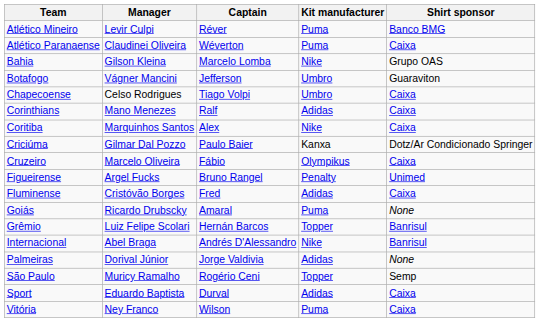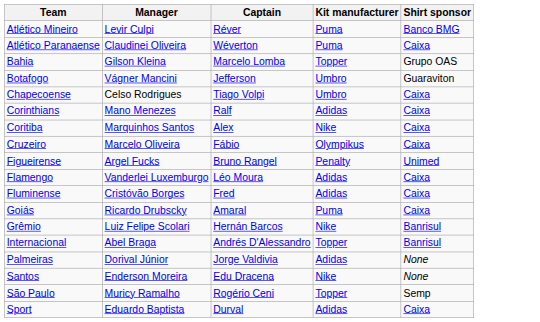Bahia | Kit manufacturer: Nike -> Topper
- row: Criciúma | Gilmar Dal Pozzo | Paulo Baier | Kanxa | Dotz/Ar Condicionado Springer
+ row: Flamengo | Vanderlei Luxemburgo | Léo Moura | Adidas | Caixa
Goiás | Shirt sponsor: None -> Caixa
Grêmio | Kit manufacturer: Topper -> Nike
Internacional | Kit manufacturer: Nike -> Topper
+ row: Santos | Enderson Moreira | Edu Dracena | Nike | None
- row: Vitória | Ney Franco | Wilson | Puma | Caixa
